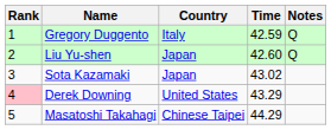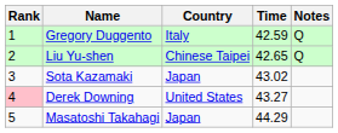Liu Yu-shen | Country: Japan -> Chinese Taipei
Liu Yu-shen | Time: 42.60 -> 42.65
Derek Downing | Time: 43.29 -> 43.27
Masatoshi Takahagi | Country: Chinese Taipei -> Japan
